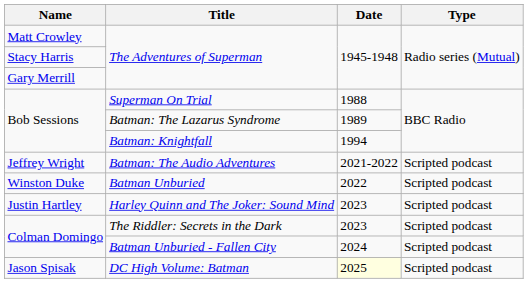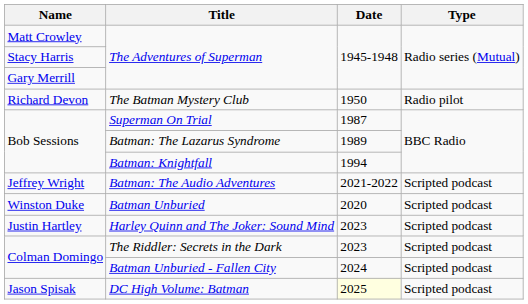+ row: Richard Devon | The Batman Mystery Club | 1950 | Radio pilot
Superman On Trial | Date: 1988 -> 1987
Batman Unburied | Date: 2022 -> 2020
